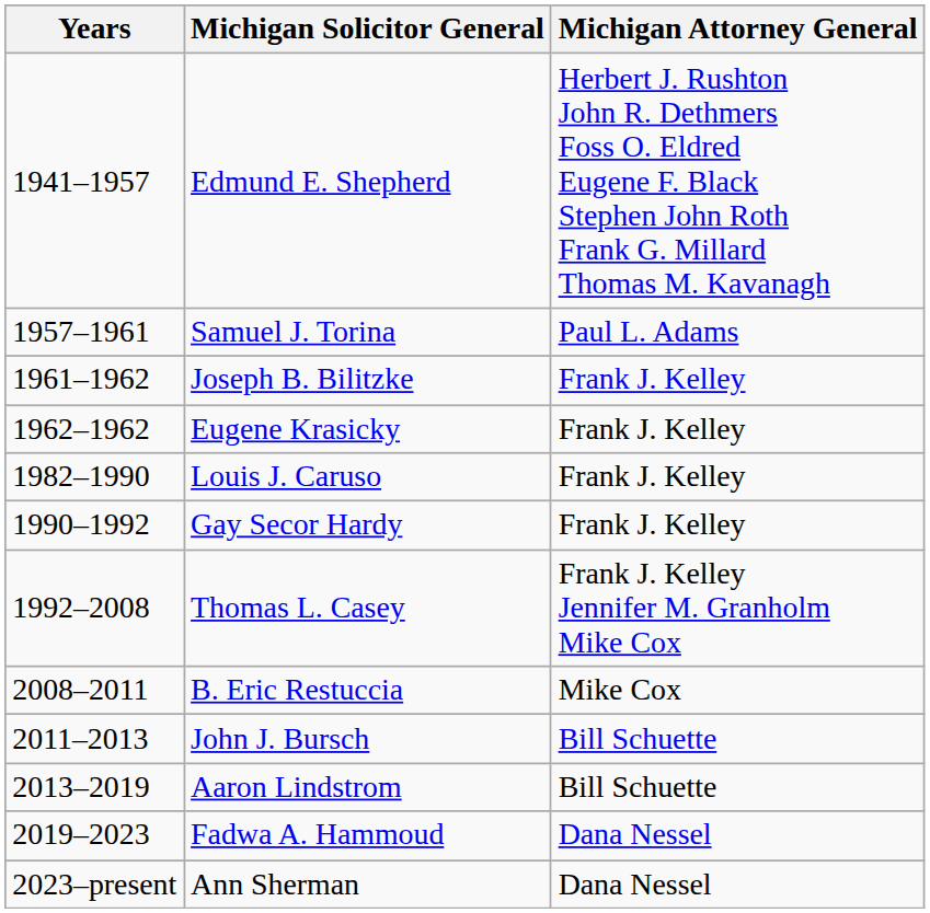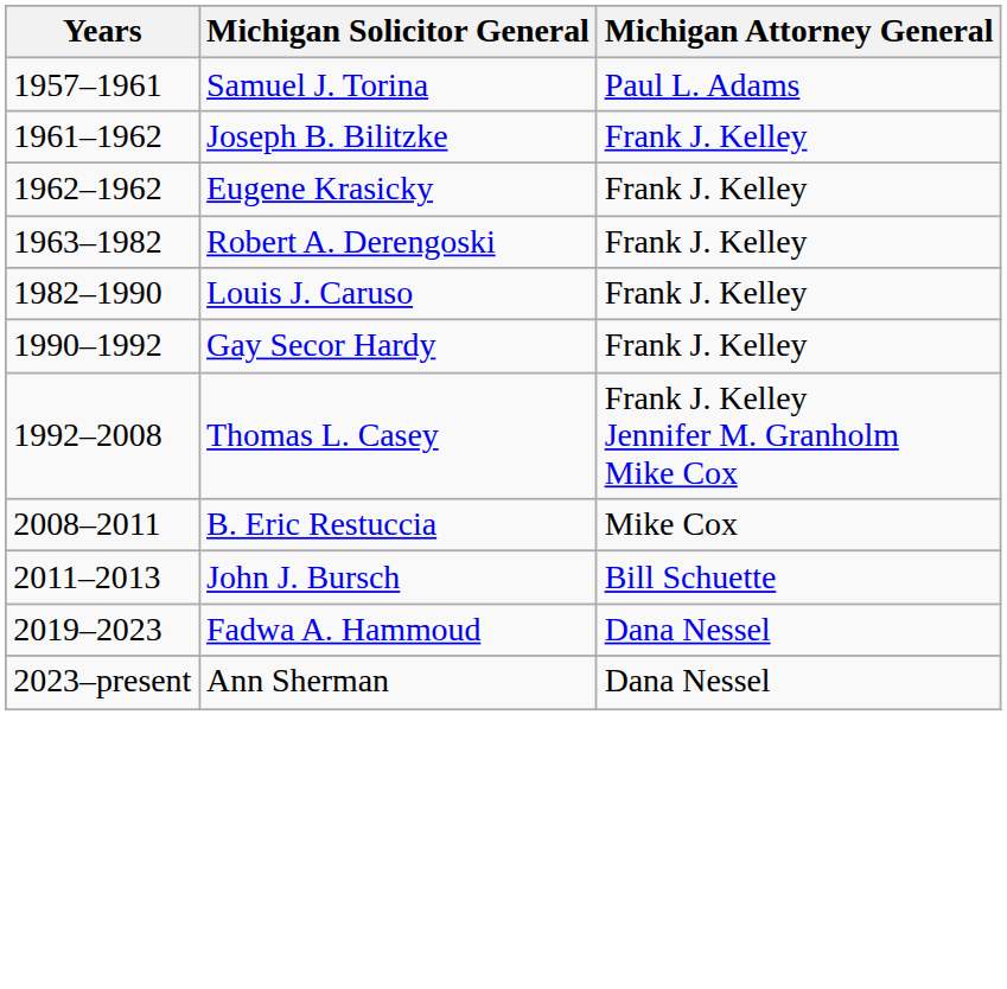- row: 1941–1957 | Edmund E. Shepherd | Herbert J. Rushton John R. Dethmers Foss O. Eldred Eugene F. Black Stephen John Roth Frank G. Millard Thomas M. Kavanagh
+ row: 1963–1982 | Robert A. Derengoski | Frank J. Kelley
- row: 2013–2019 | Aaron Lindstrom | Bill Schuette
